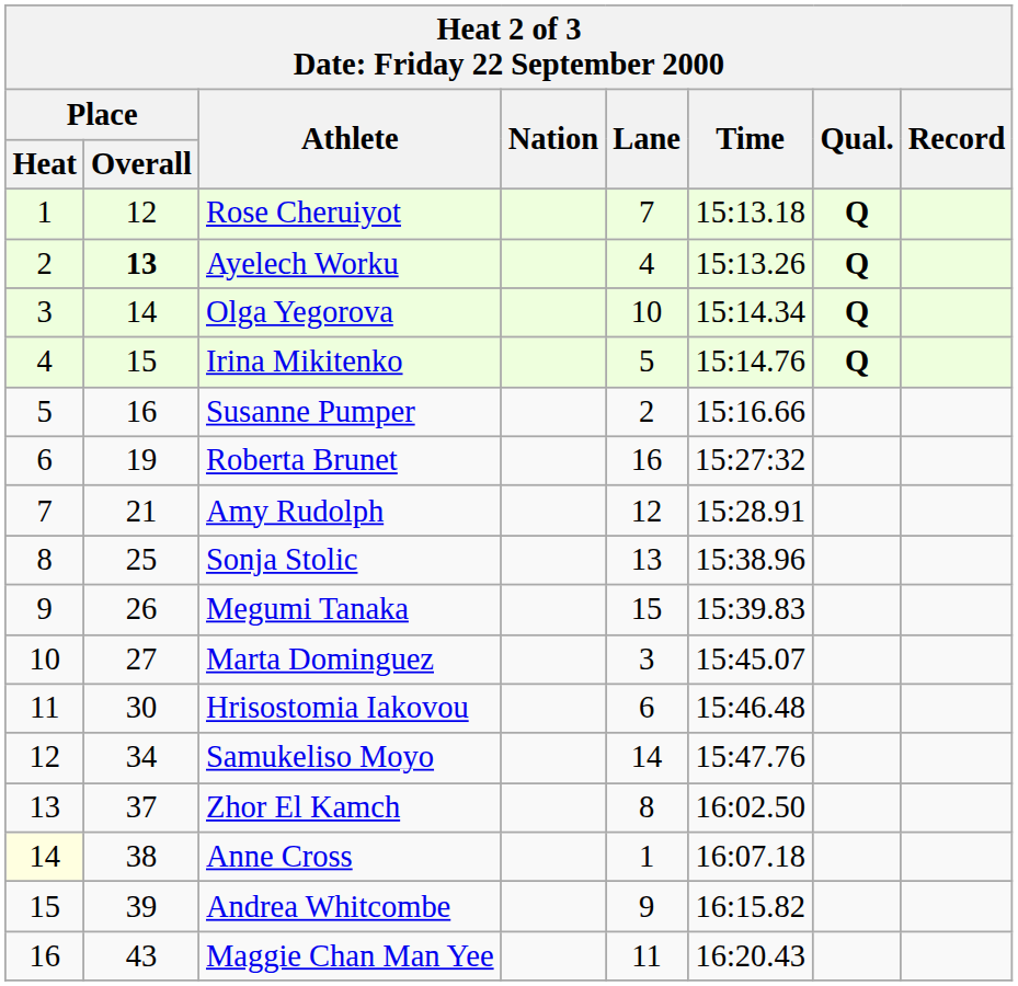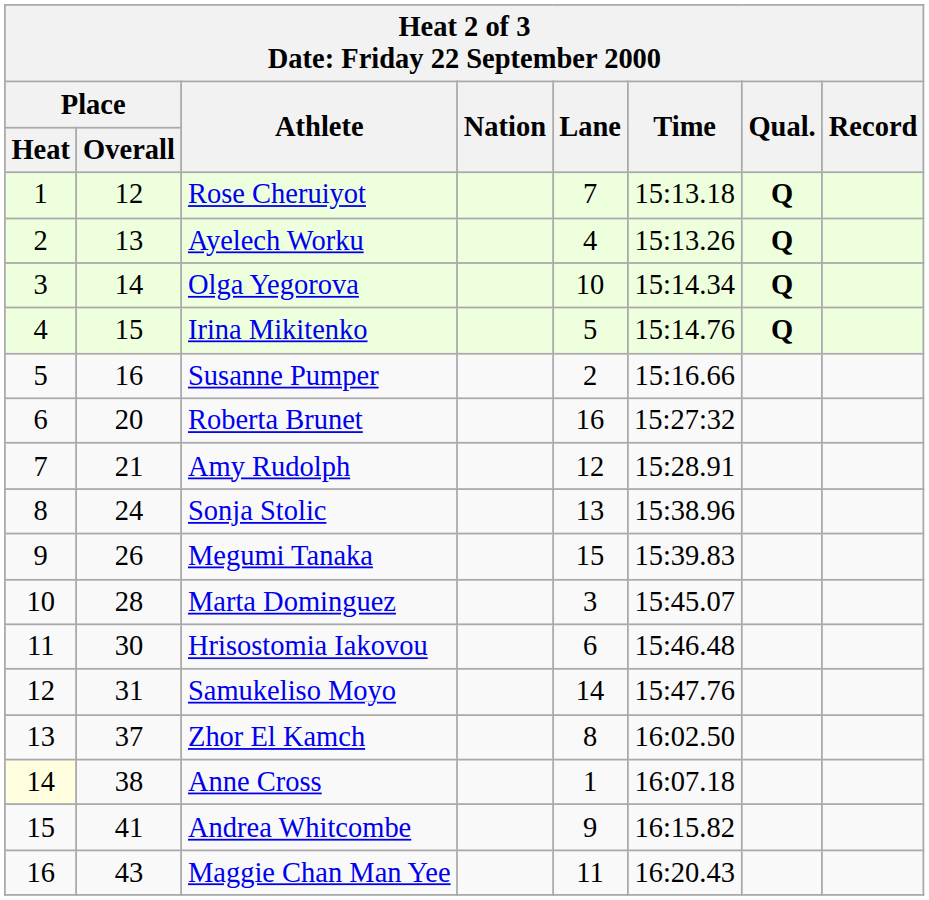Ayelech Worku | Place / Overall: bold -> normal
Roberta Brunet | Place / Overall: 19 -> 20
Sonja Stolic | Place / Overall: 25 -> 24
Marta Dominguez | Place / Overall: 27 -> 28
Samukeliso Moyo | Place / Overall: 34 -> 31
Andrea Whitcombe | Place / Overall: 39 -> 41
